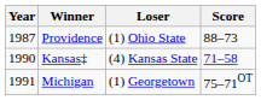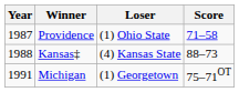Providence | Score: 88–73 -> 71–58
Kansas‡ | Year: 1990 -> 1988
Kansas‡ | Score: 71–58 -> 88–73
